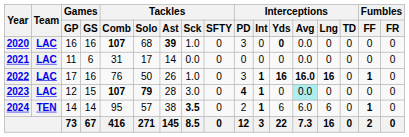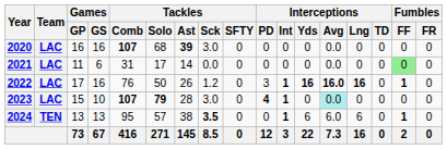2020 | Tackles / Sck: 1.0 -> 3.0
2020 | Interceptions / PD: 3 -> 0
2020 | Interceptions / Yds: bold -> normal
2021 | Fumbles / FF: no background -> lightgreen background
2022 | Tackles / Sck: 1.0 -> 1.2
2023 | Games / GP: 12 -> 15
2023 | Games / GS: 15 -> 10
2024 | Games / GP: 14 -> 13
2024 | Games / GS: 14 -> 13
2024 | Interceptions / PD: 2 -> 0
